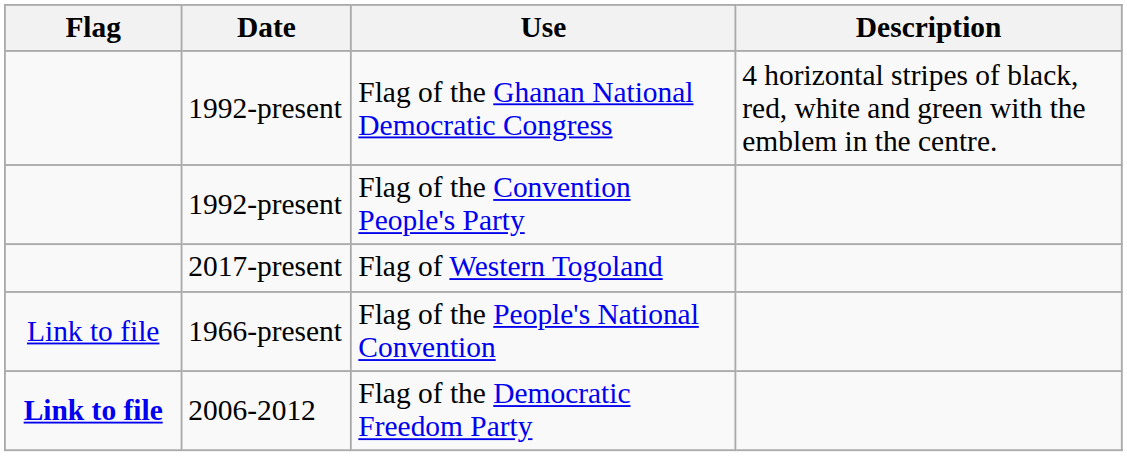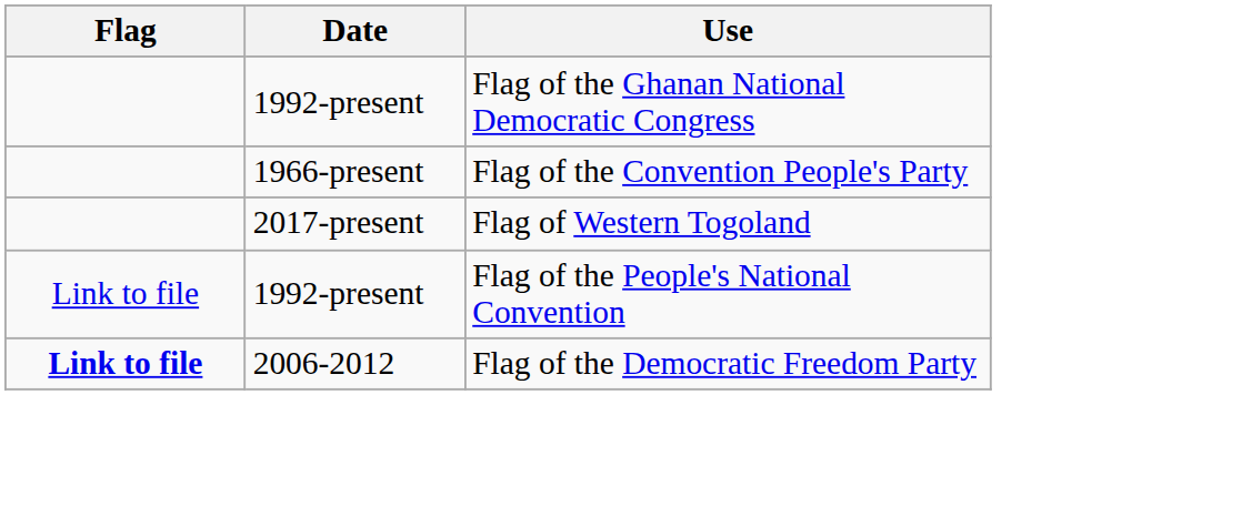- column: Description | 4 horizontal stripes of black, red, white and green with the emblem in the centre.
Flag of the Convention People's Party | Date: 1992-present -> 1966-present
Flag of the People's National Convention | Date: 1966-present -> 1992-present
